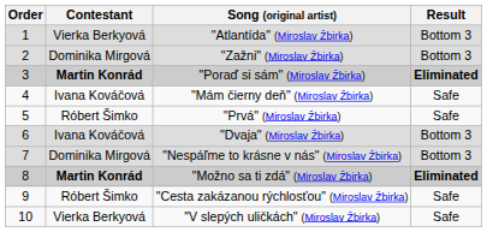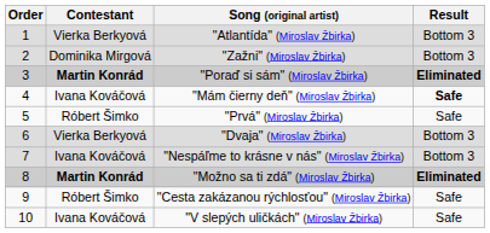"Mám čierny deň" (Miroslav Žbirka) | Result: normal -> bold
"Dvaja" (Miroslav Žbirka) | Contestant: Ivana Kováčová -> Vierka Berkyová
"Nespáľme to krásne v nás" (Miroslav Žbirka) | Contestant: Dominika Mirgová -> Ivana Kováčová
"V slepých uličkách" (Miroslav Žbirka) | Contestant: Vierka Berkyová -> Ivana Kováčová
